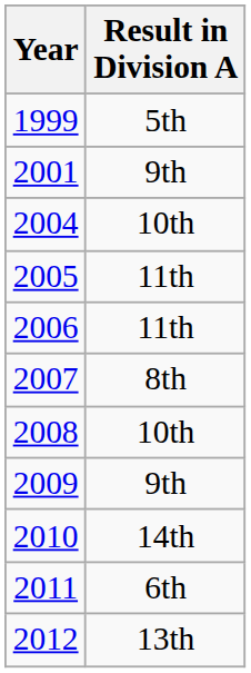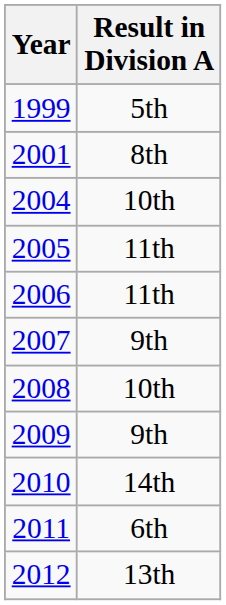2001 | Result in Division A: 9th -> 8th
2007 | Result in Division A: 8th -> 9th
